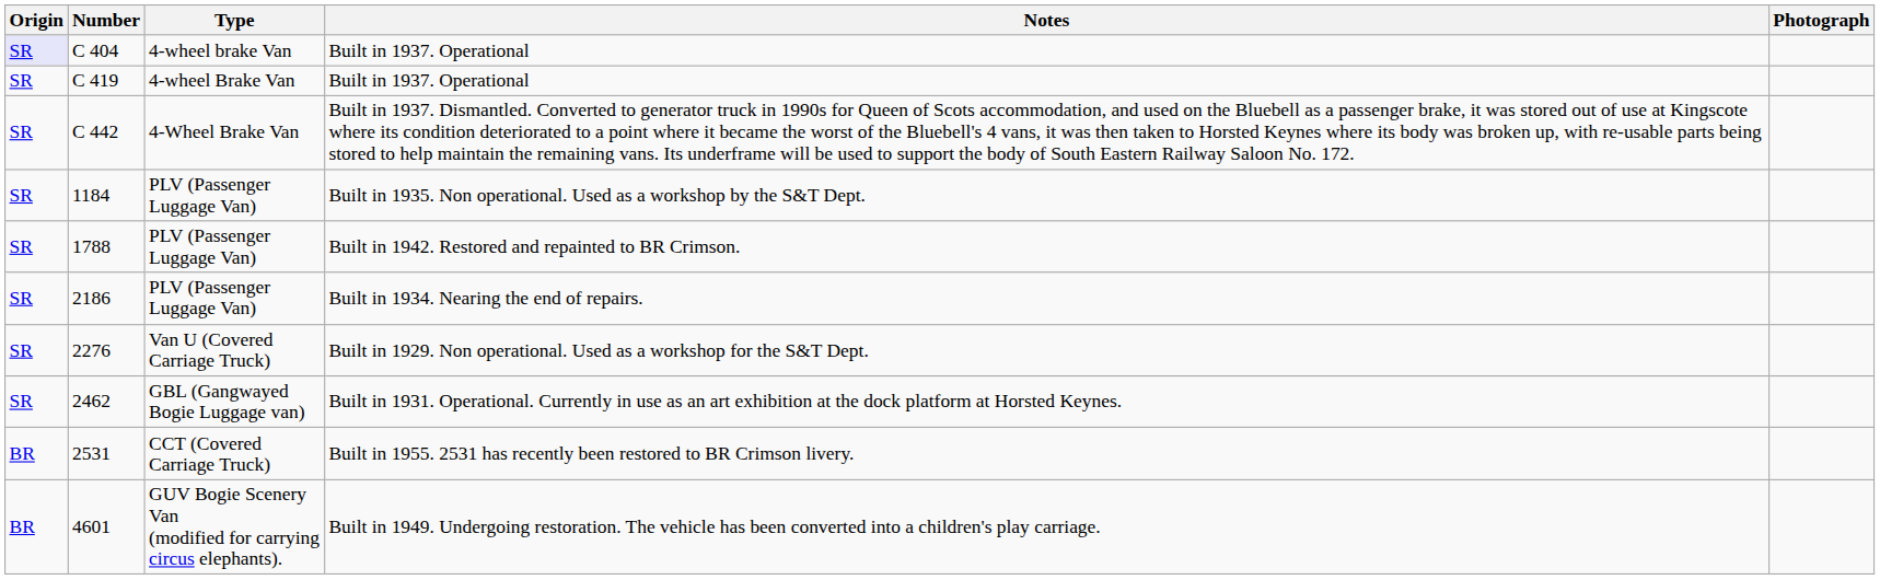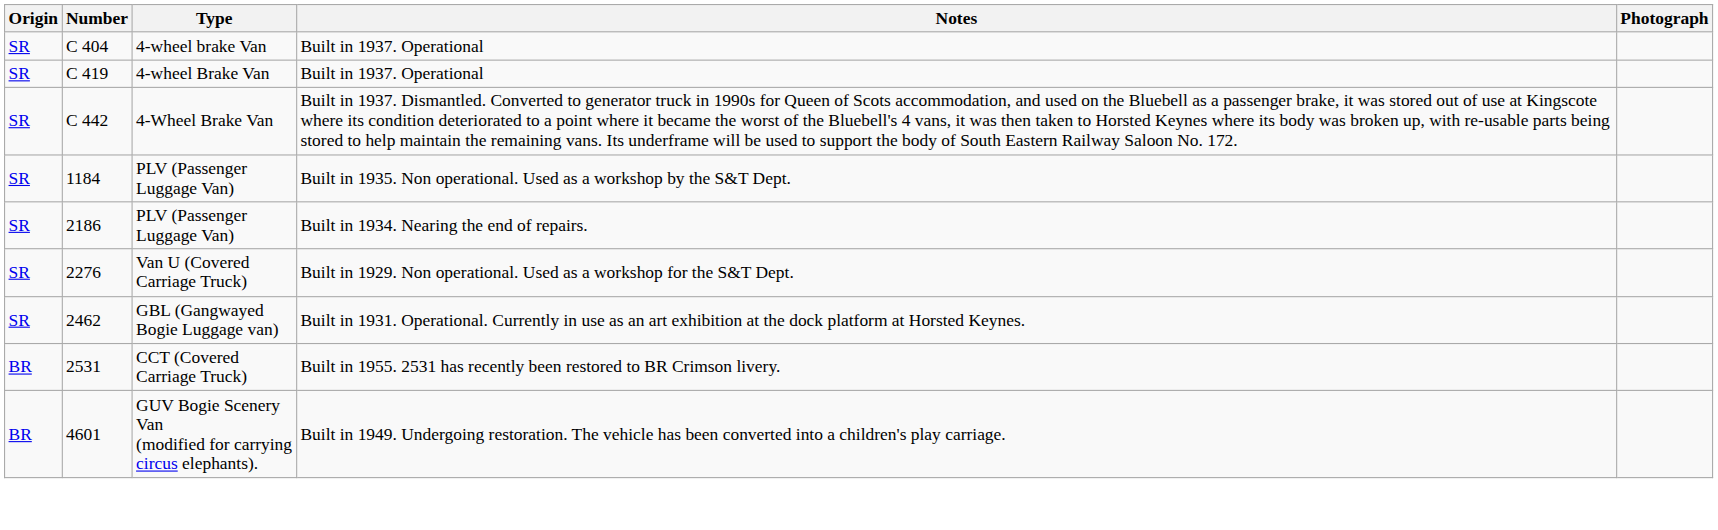C 404 / Built in 1937. Operational | Origin: lavender background -> no background
- row: SR | 1788 | PLV (Passenger Luggage Van) | Built in 1942. Restored and repainted to BR Crimson.
